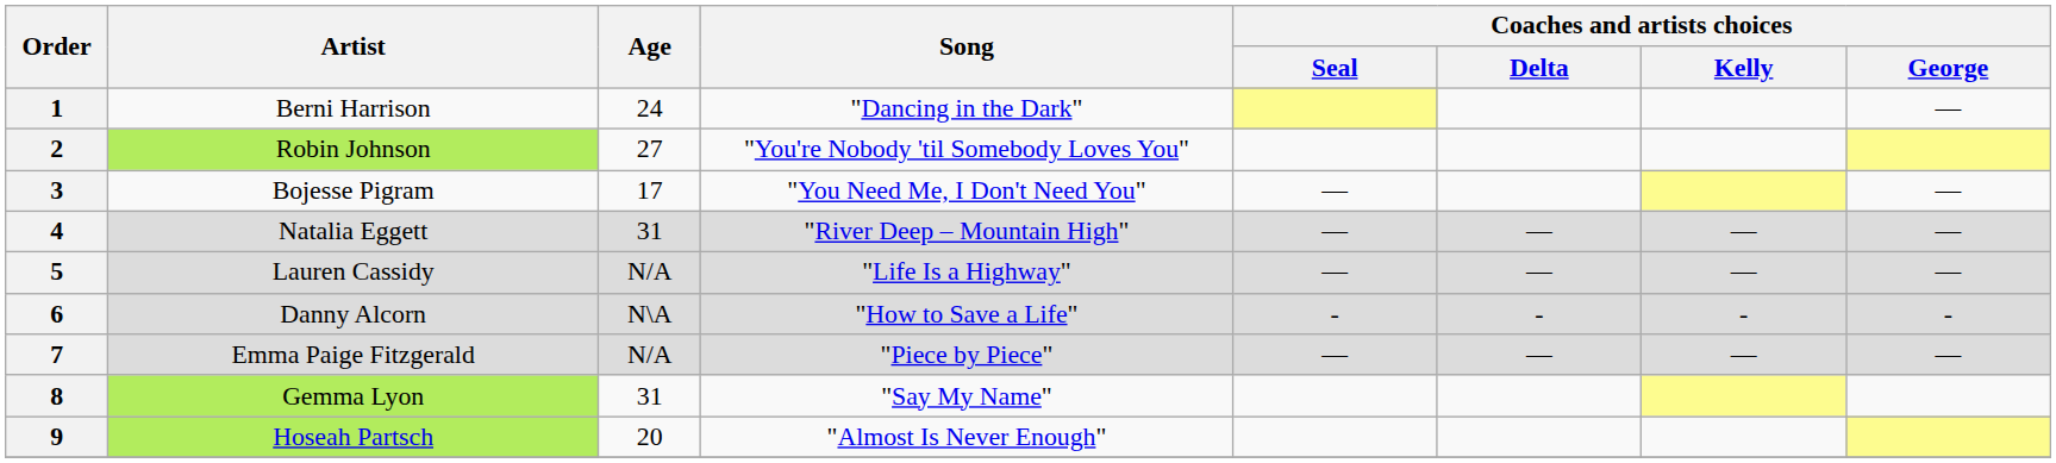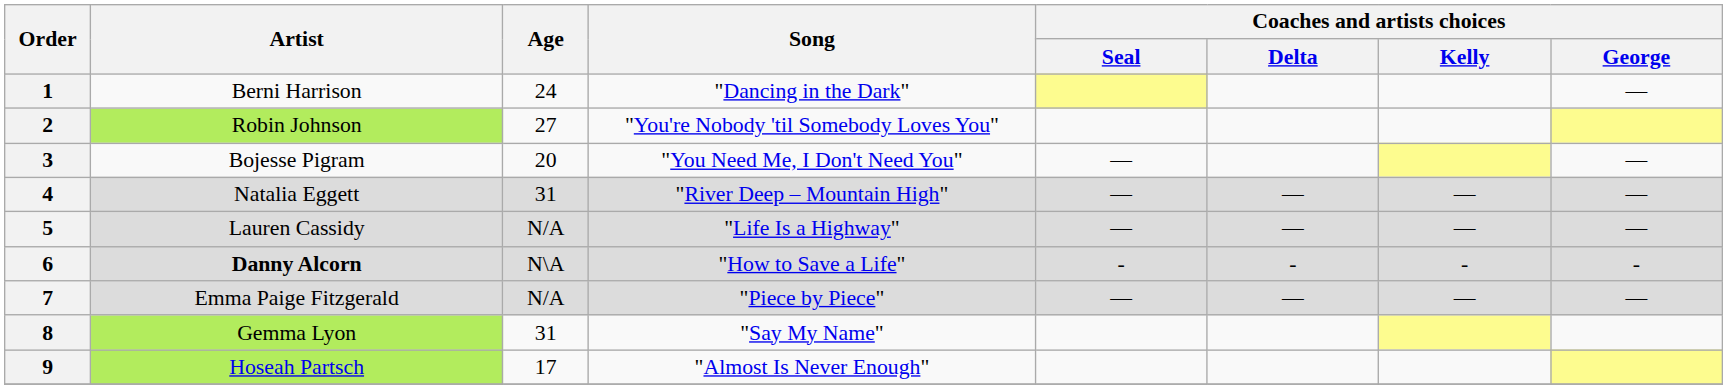3 | Age: 17 -> 20
6 | Artist: normal -> bold
9 | Age: 20 -> 17
